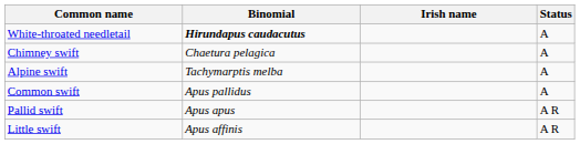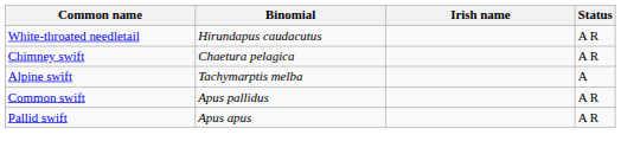White-throated needletail | Binomial: bold -> normal
White-throated needletail | Status: A -> A R
Chimney swift | Status: A -> A R
Common swift | Status: A -> A R
- row: Little swift | Apus affinis | A R
